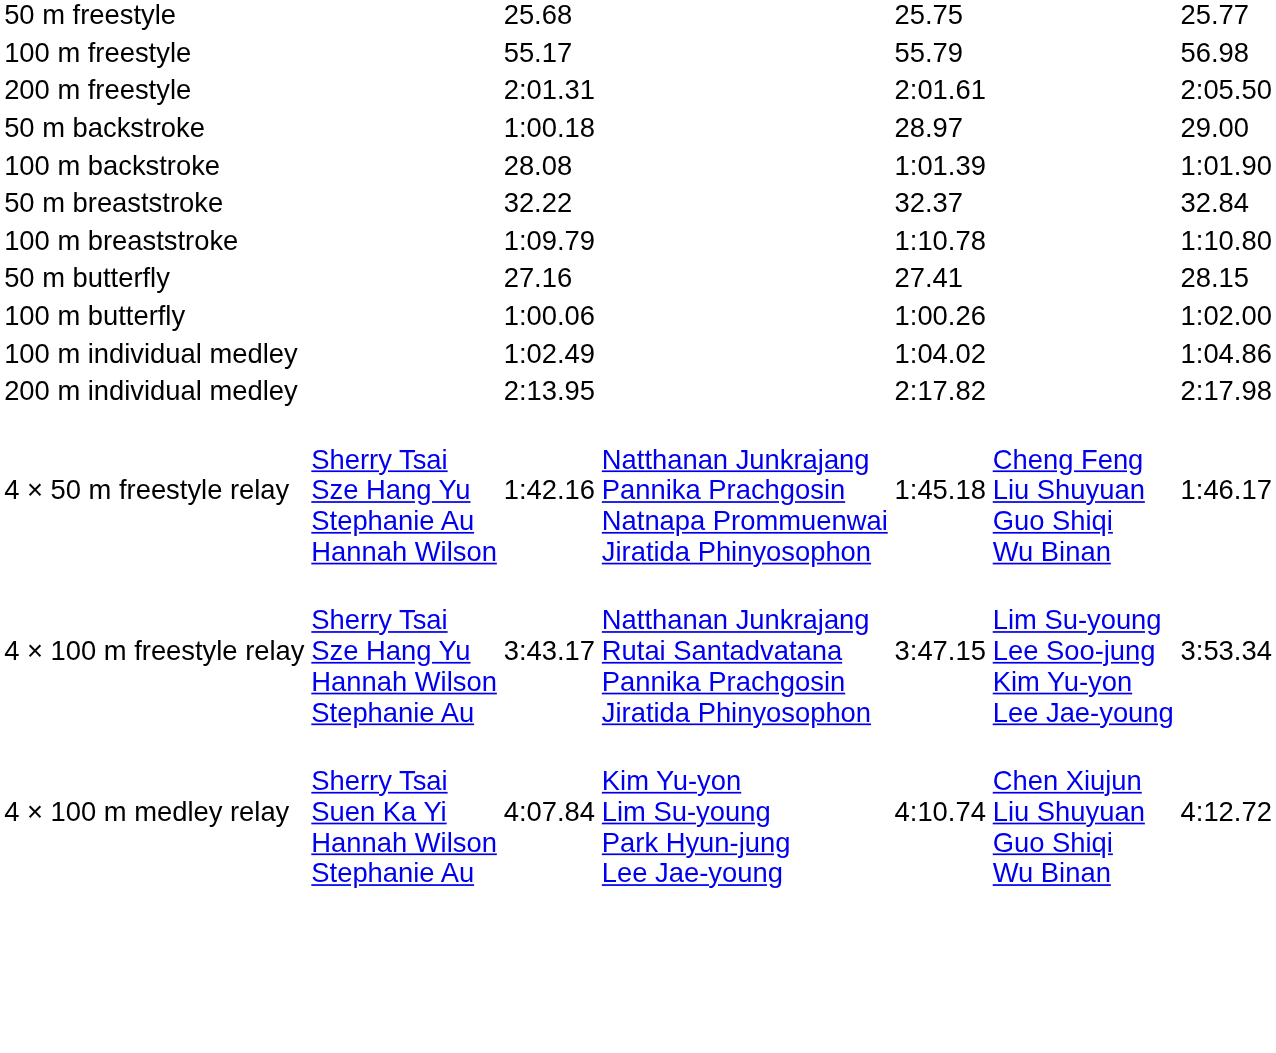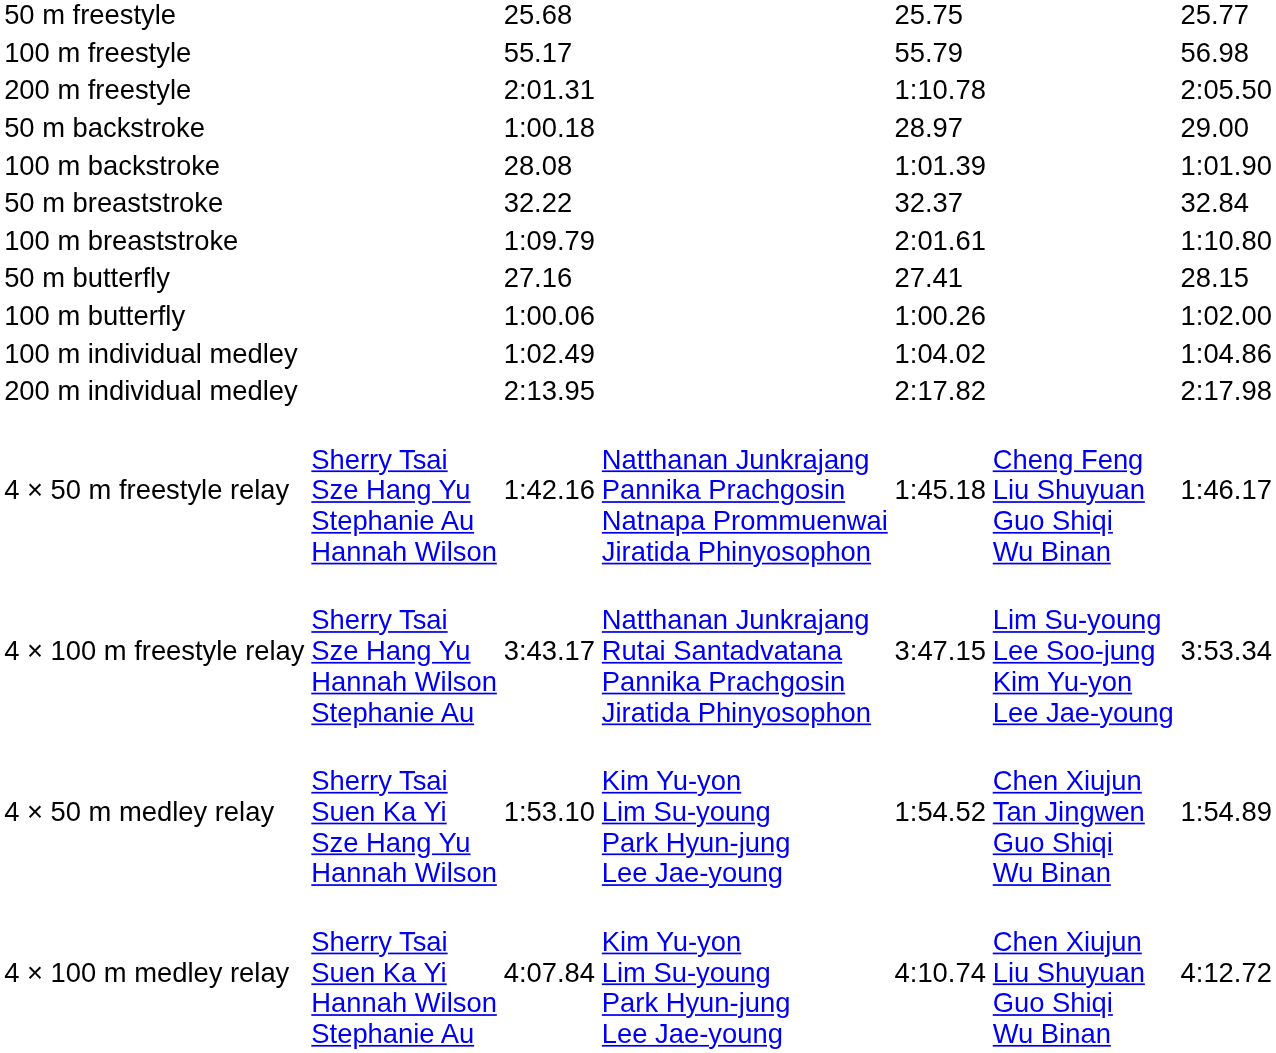200 m freestyle | column 5: 2:01.61 -> 1:10.78
100 m breaststroke | column 5: 1:10.78 -> 2:01.61
+ row: 4 × 50 m medley relay | Sherry Tsai Suen Ka Yi Sze Hang Yu Hannah Wilson | 1:53.10 | Kim Yu-yon Lim Su-young Park Hyun-jung Lee Jae-young | 1:54.52 | Chen Xiujun Tan Jingwen Guo Shiqi Wu Binan | 1:54.89
